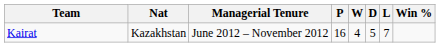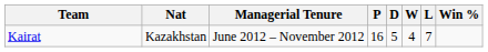columns swapped: W <-> D
